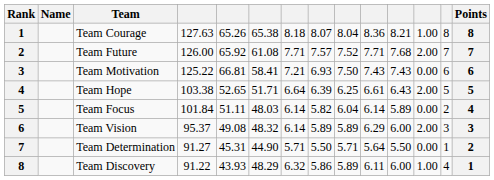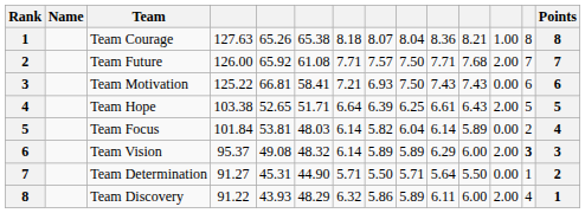Team Future | column 9: 7.52 -> 7.50
Team Focus | column 5: 51.11 -> 53.81
Team Vision | column 13: normal -> bold
Team Discovery | column 12: 1.00 -> 2.00
